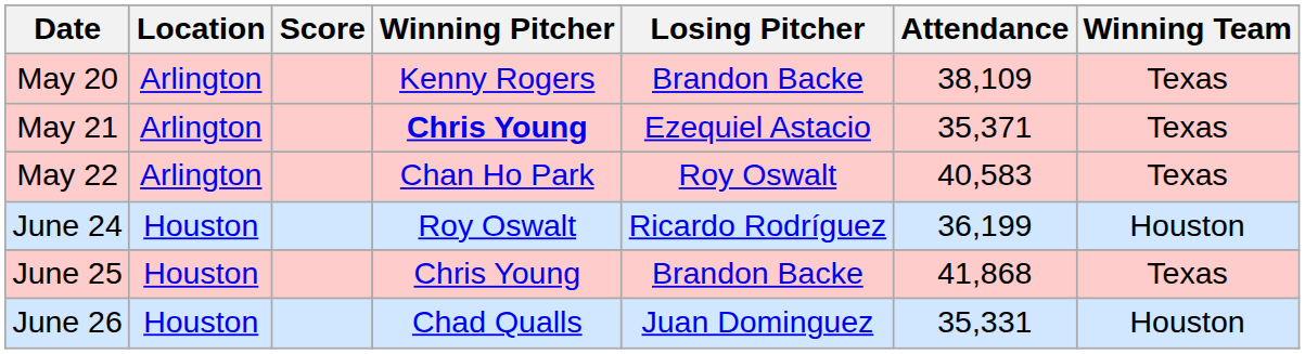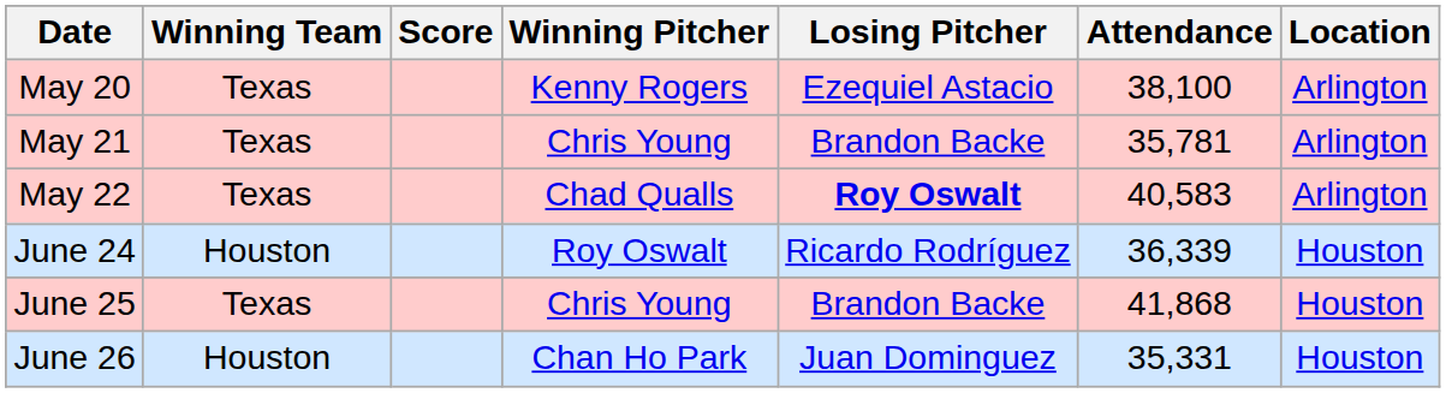columns swapped: Winning Team <-> Location
May 20 | Losing Pitcher: Brandon Backe -> Ezequiel Astacio
May 20 | Attendance: 38,109 -> 38,100
May 21 | Winning Pitcher: bold -> normal
May 21 | Losing Pitcher: Ezequiel Astacio -> Brandon Backe
May 21 | Attendance: 35,371 -> 35,781
May 22 | Winning Pitcher: Chan Ho Park -> Chad Qualls
May 22 | Losing Pitcher: normal -> bold
June 24 | Attendance: 36,199 -> 36,339
June 26 | Winning Pitcher: Chad Qualls -> Chan Ho Park
